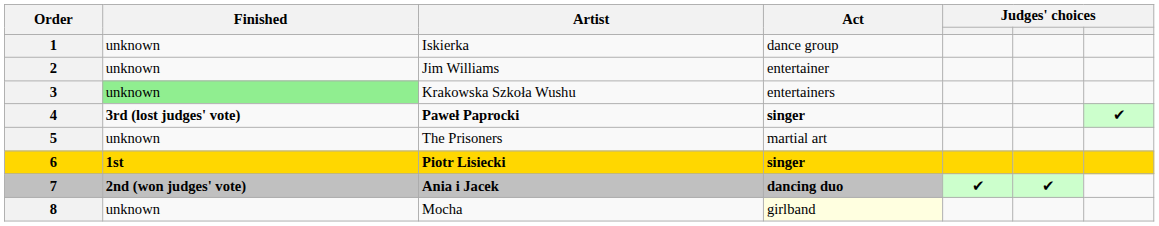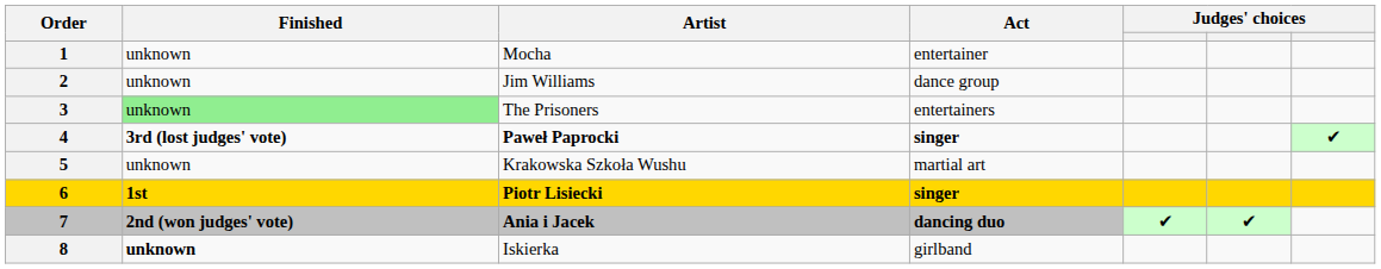1 | Artist: Iskierka -> Mocha
1 | Act: dance group -> entertainer
2 | Act: entertainer -> dance group
3 | Artist: Krakowska Szkoła Wushu -> The Prisoners
5 | Artist: The Prisoners -> Krakowska Szkoła Wushu
8 | Finished: normal -> bold
8 | Artist: Mocha -> Iskierka
8 | Act: lightyellow background -> no background
